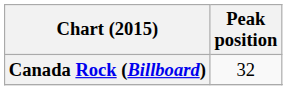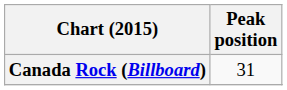Canada Rock (Billboard) | Peak position: 32 -> 31
